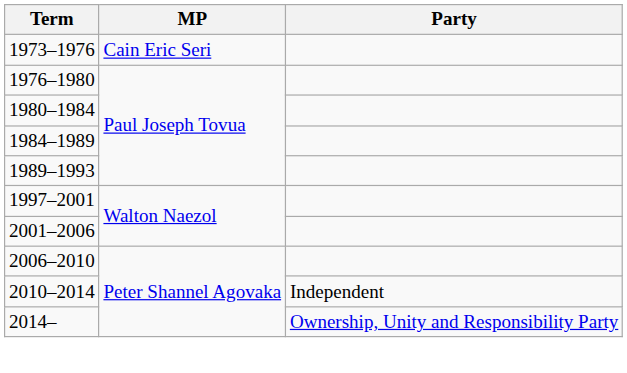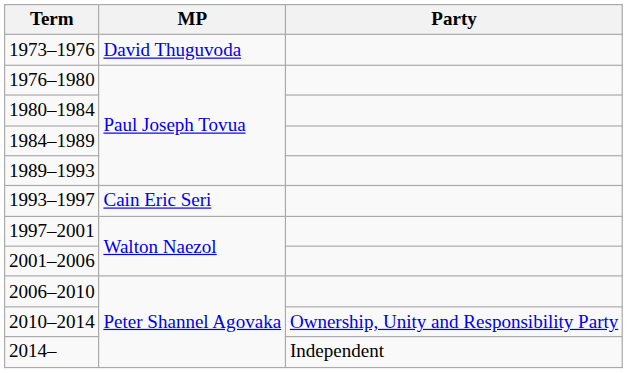1973–1976 | MP: Cain Eric Seri -> David Thuguvoda
+ row: 1993–1997 | Cain Eric Seri
2010–2014 | Party: Independent -> Ownership, Unity and Responsibility Party
2014– | Party: Ownership, Unity and Responsibility Party -> Independent
